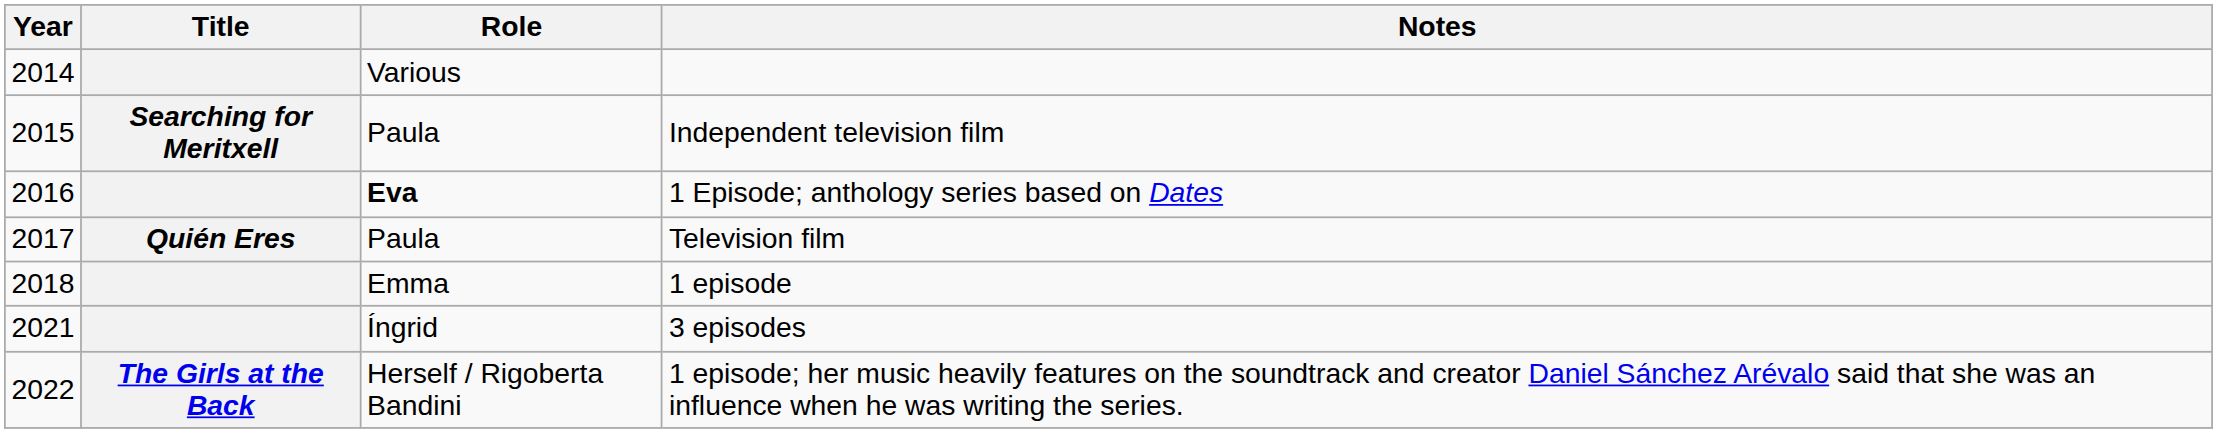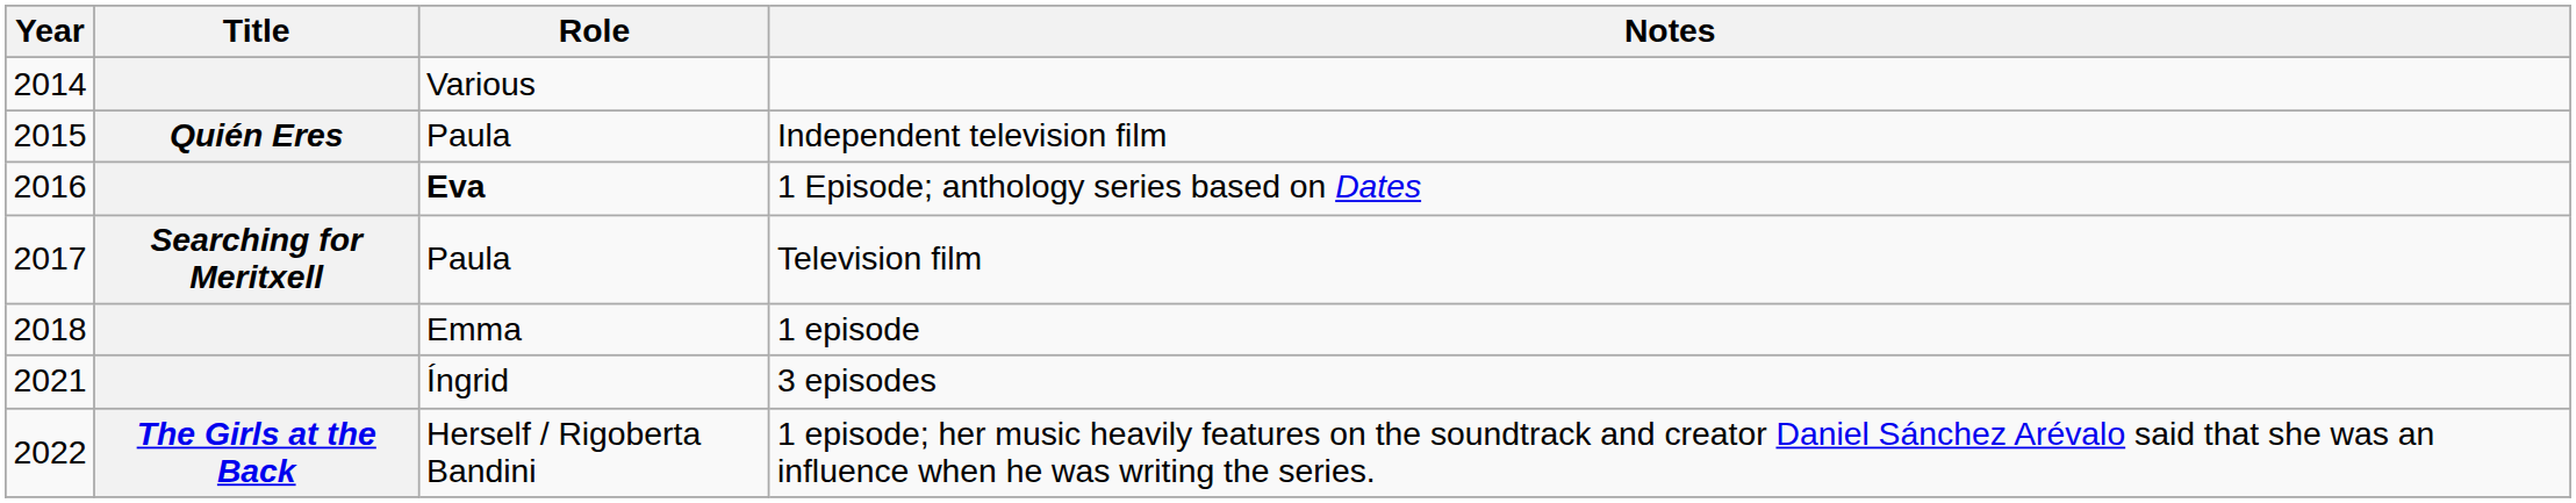Independent television film | Title: Searching for Meritxell -> Quién Eres
Television film | Title: Quién Eres -> Searching for Meritxell
